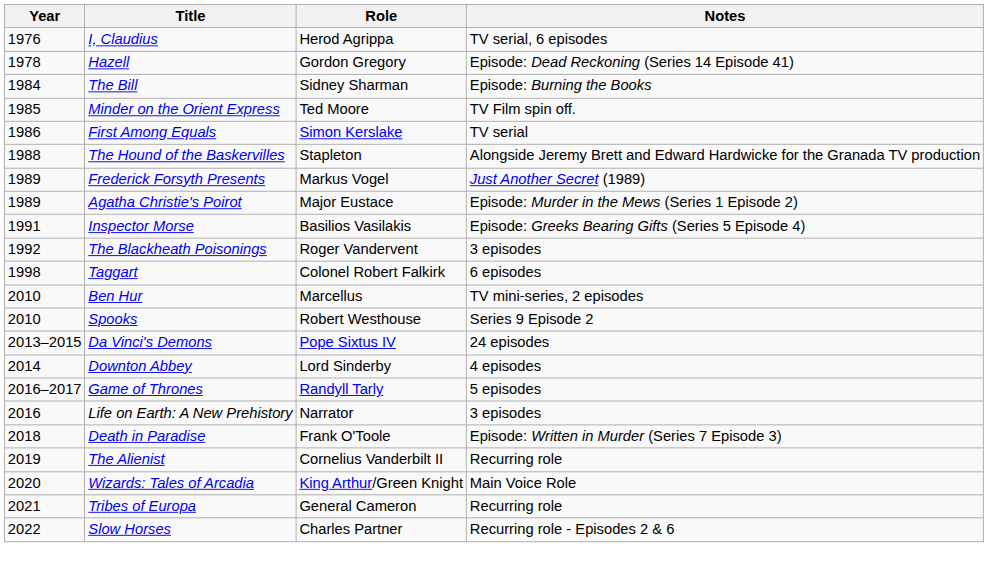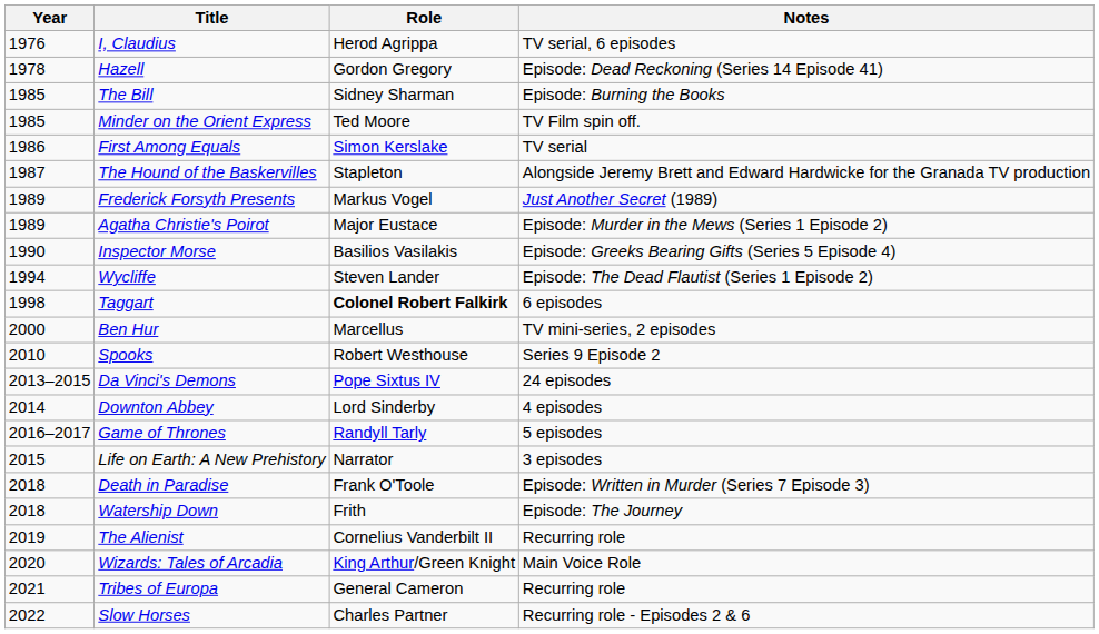The Bill | Year: 1984 -> 1985
The Hound of the Baskervilles | Year: 1988 -> 1987
Inspector Morse | Year: 1991 -> 1990
- row: 1992 | The Blackheath Poisonings | Roger Vandervent | 3 episodes
+ row: 1994 | Wycliffe | Steven Lander | Episode: The Dead Flautist (Series 1 Episode 2)
Taggart | Role: normal -> bold
Ben Hur | Year: 2010 -> 2000
Life on Earth: A New Prehistory | Year: 2016 -> 2015
+ row: 2018 | Watership Down | Frith | Episode: The Journey
